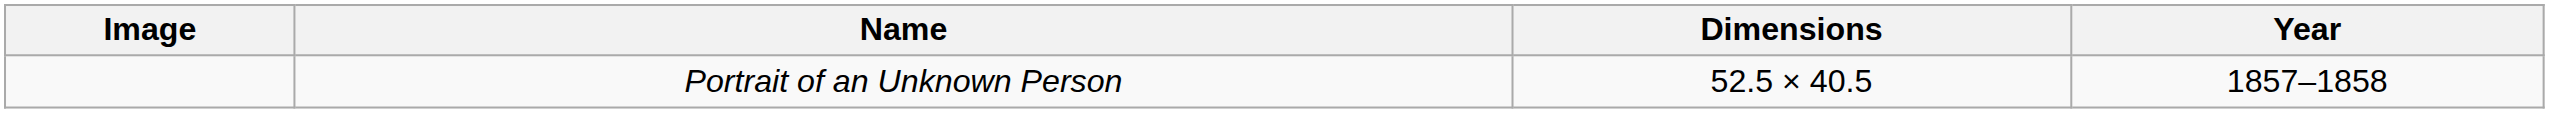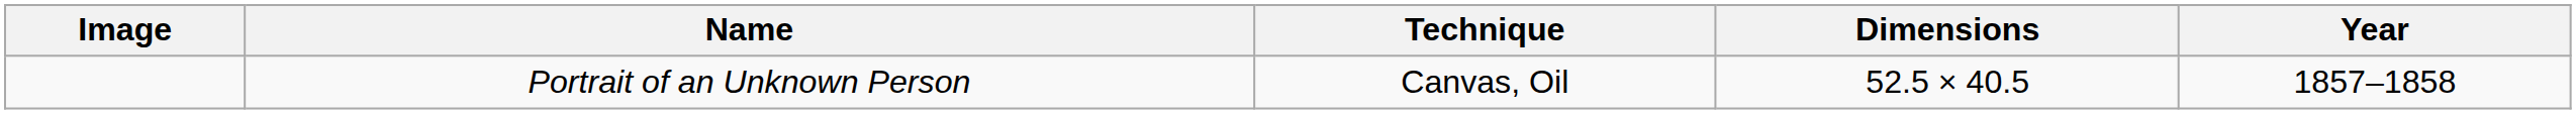+ column: Technique | Canvas, Oil
